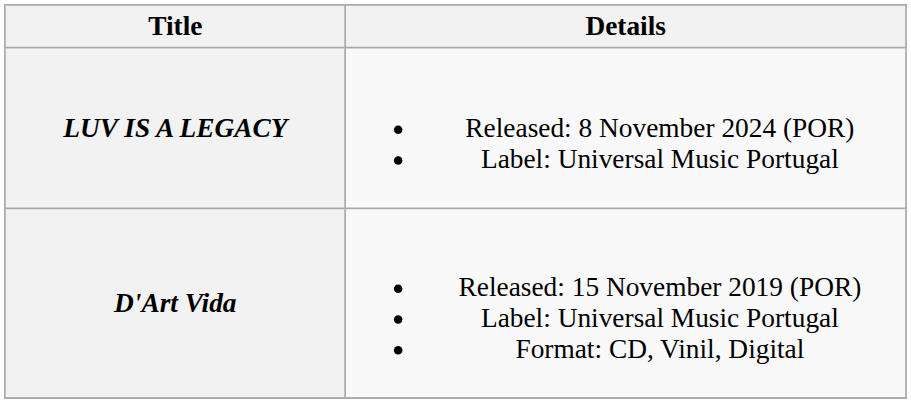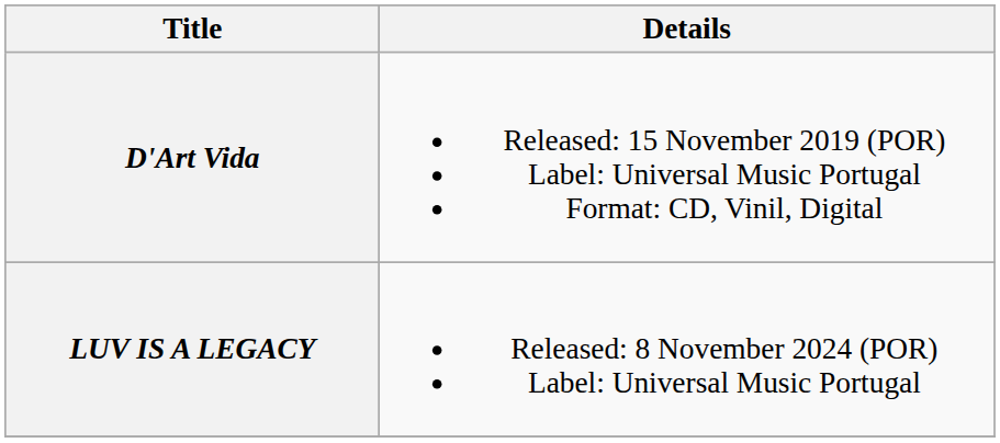rows swapped: D'Art Vida <-> LUV IS A LEGACY
